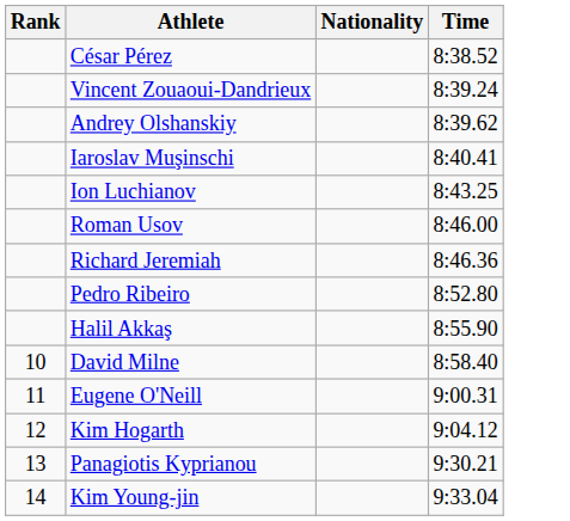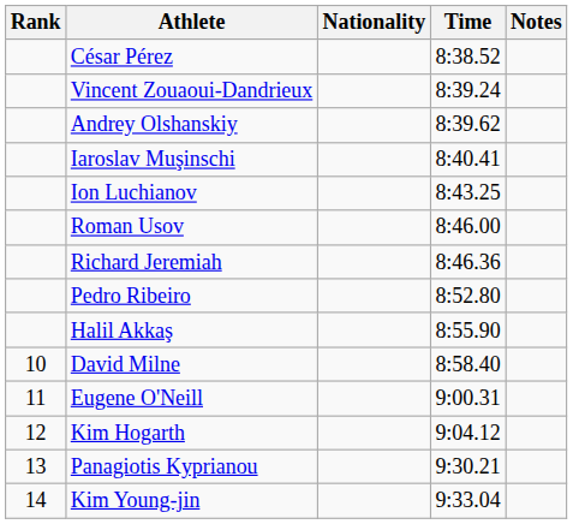+ column: Notes
